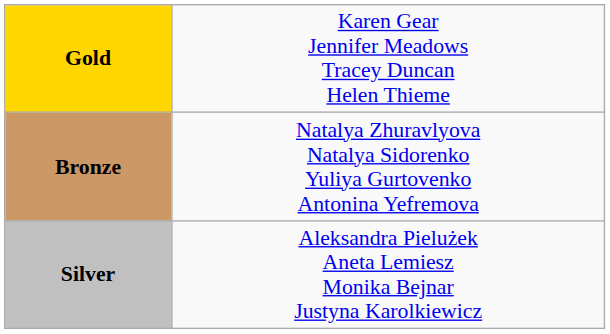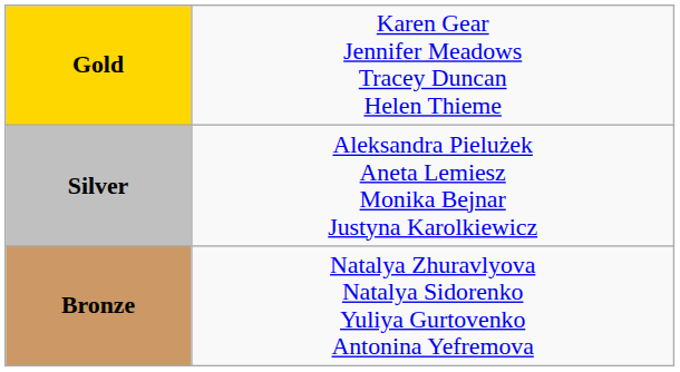rows swapped: Silver <-> Bronze
